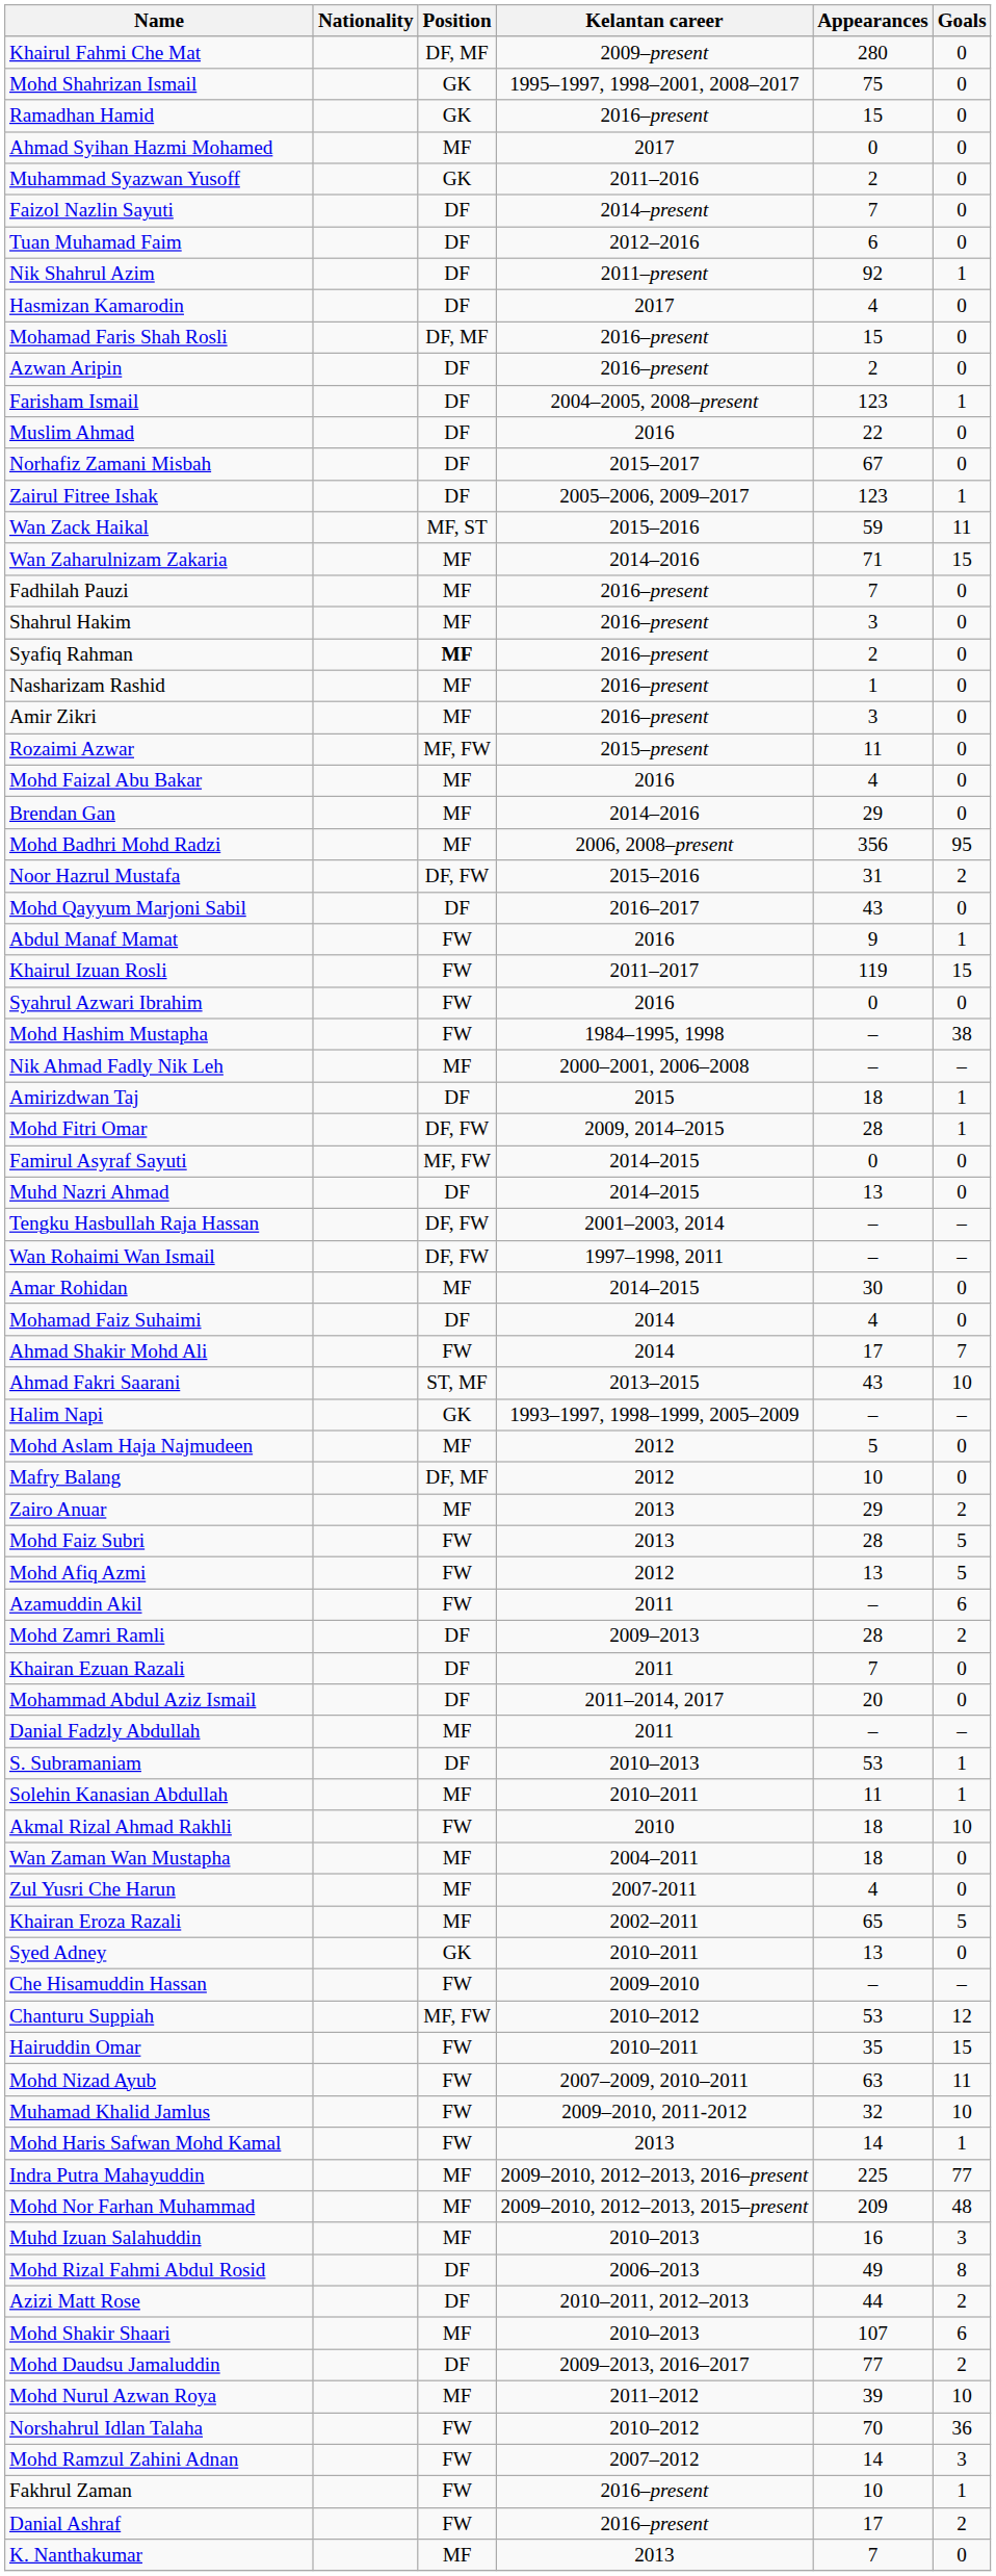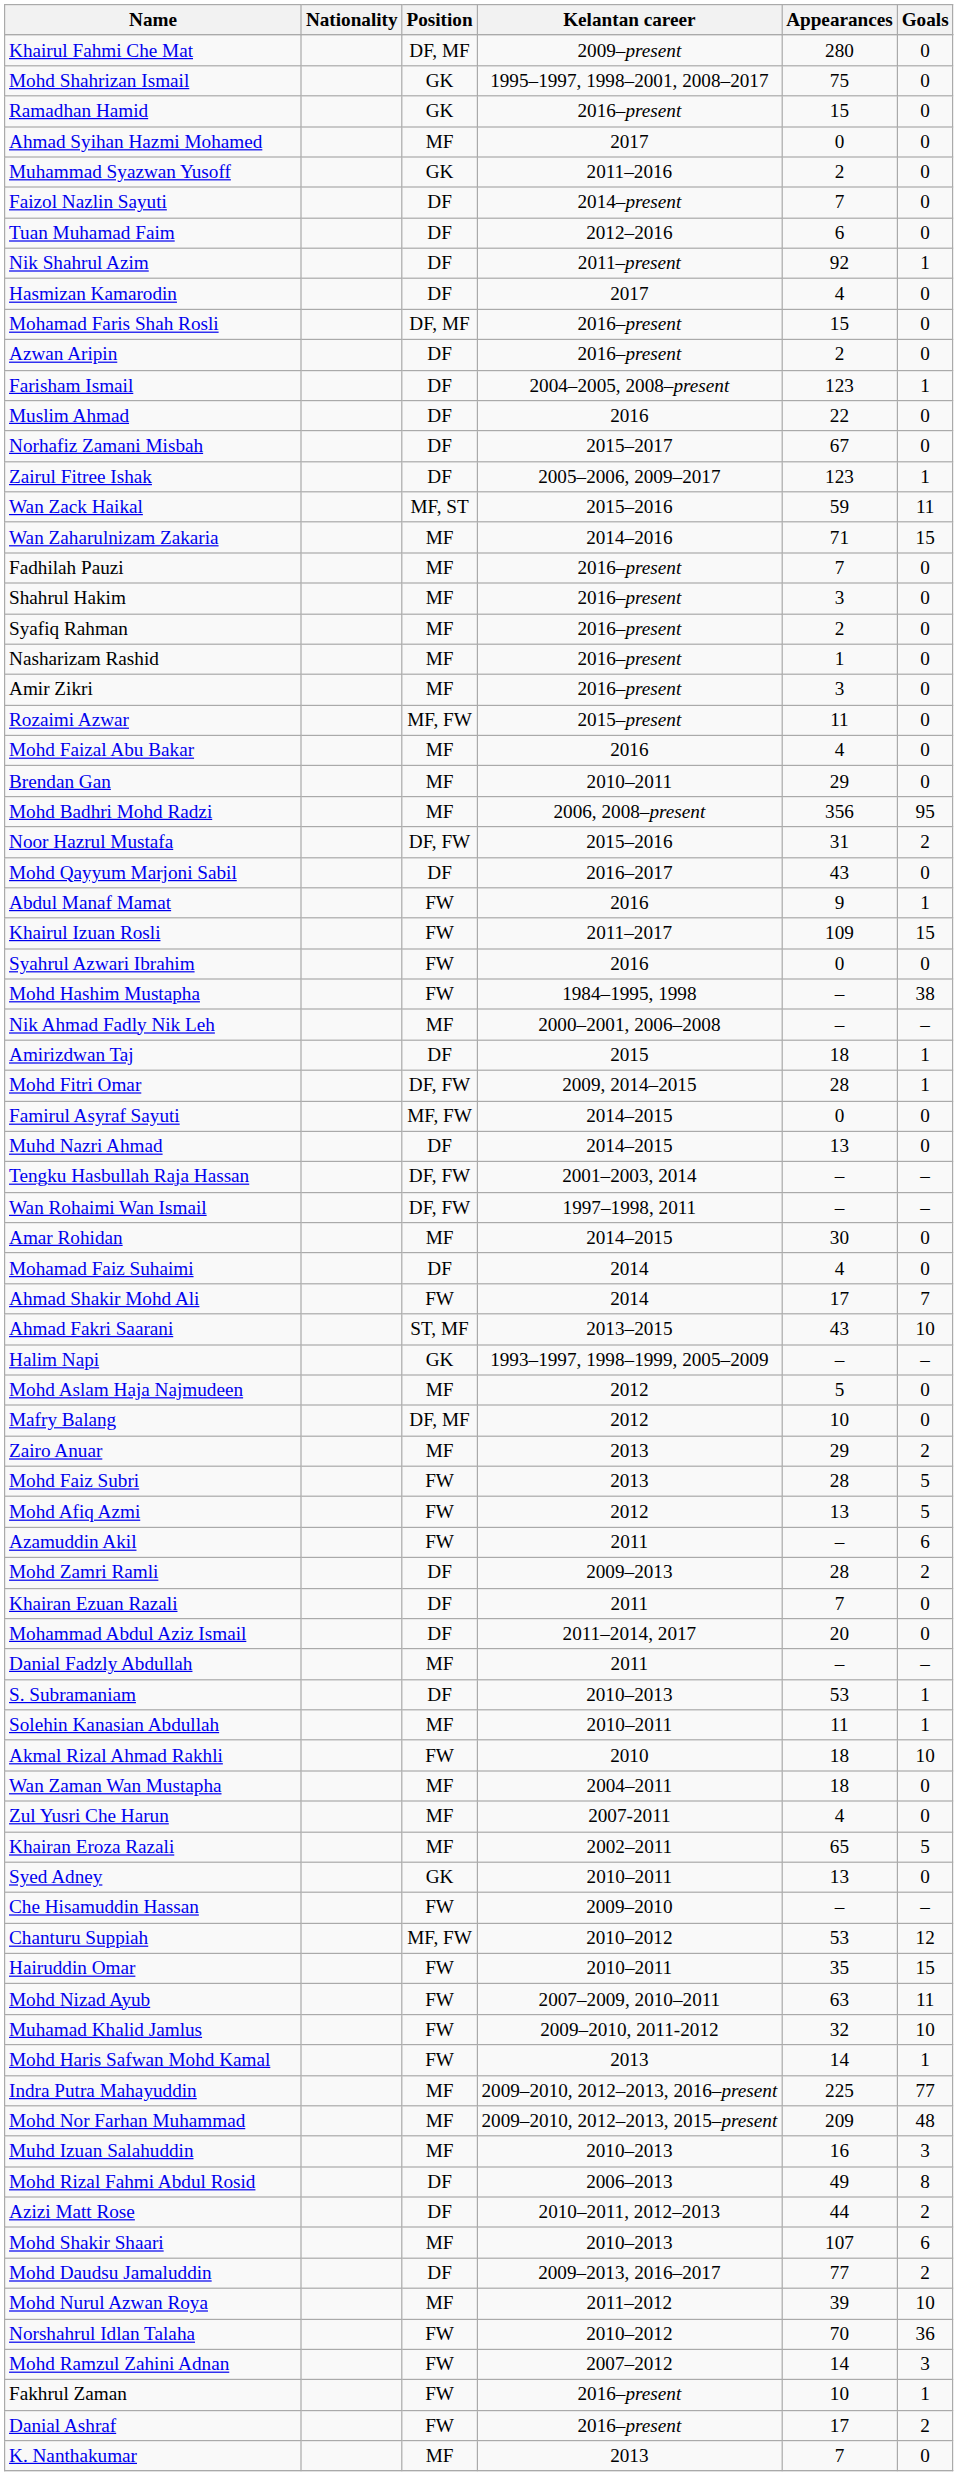Syafiq Rahman | Position: bold -> normal
Brendan Gan | Kelantan career: 2014–2016 -> 2010–2011
Khairul Izuan Rosli | Appearances: 119 -> 109
